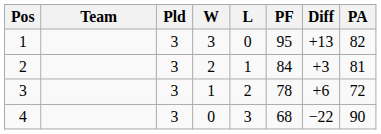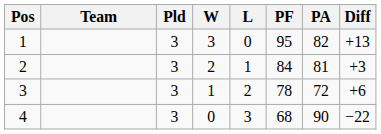columns swapped: PA <-> Diff
